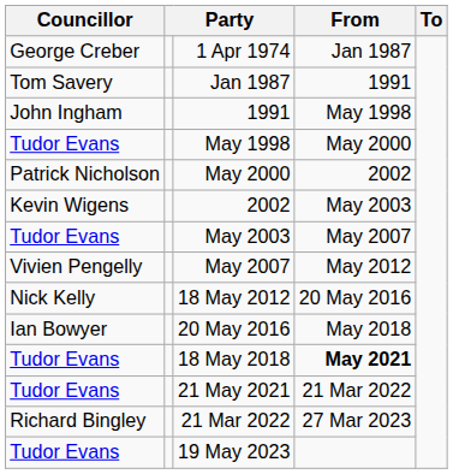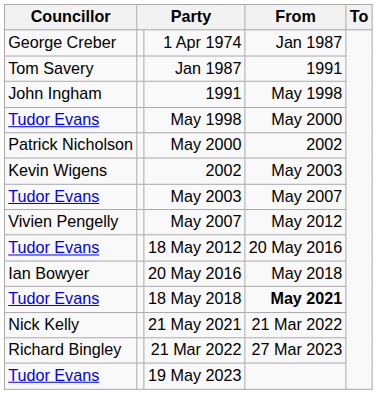18 May 2012 | Councillor: Nick Kelly -> Tudor Evans
21 May 2021 | Councillor: Tudor Evans -> Nick Kelly
